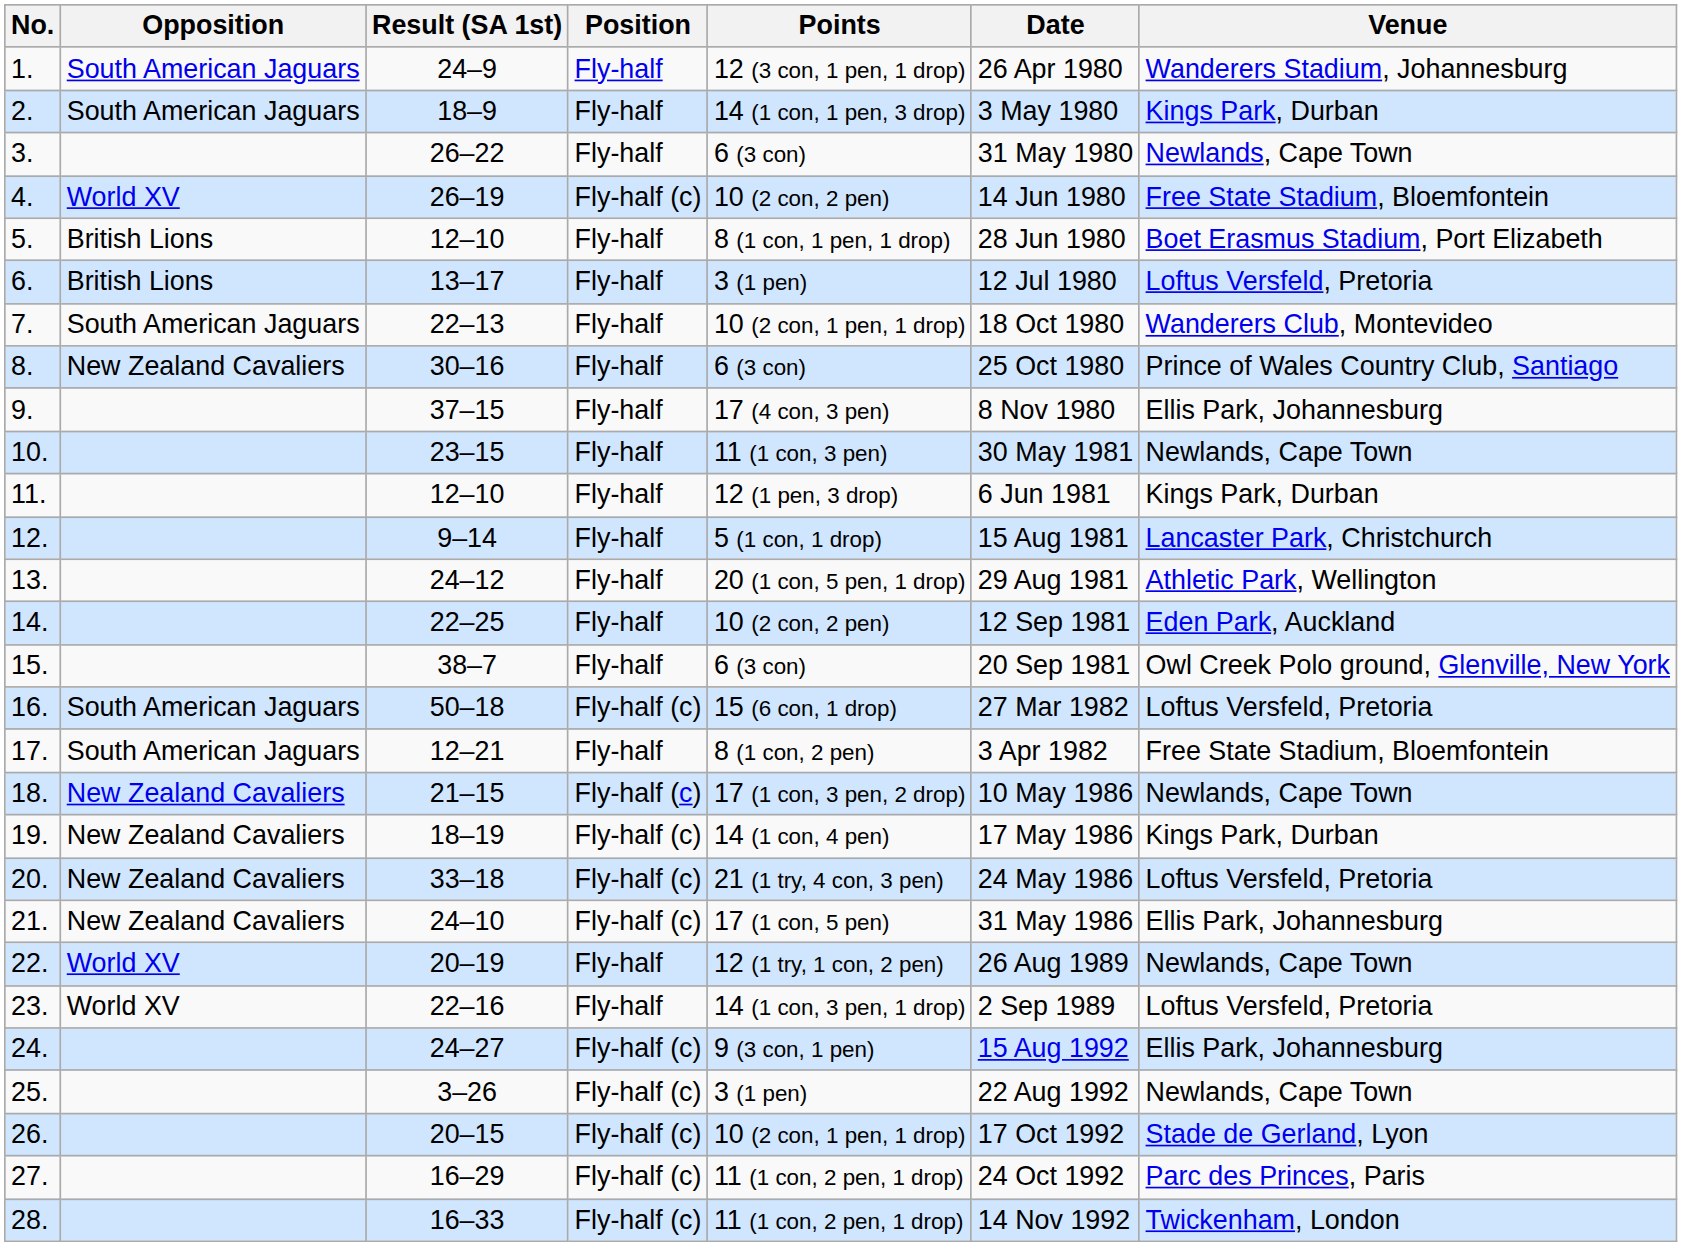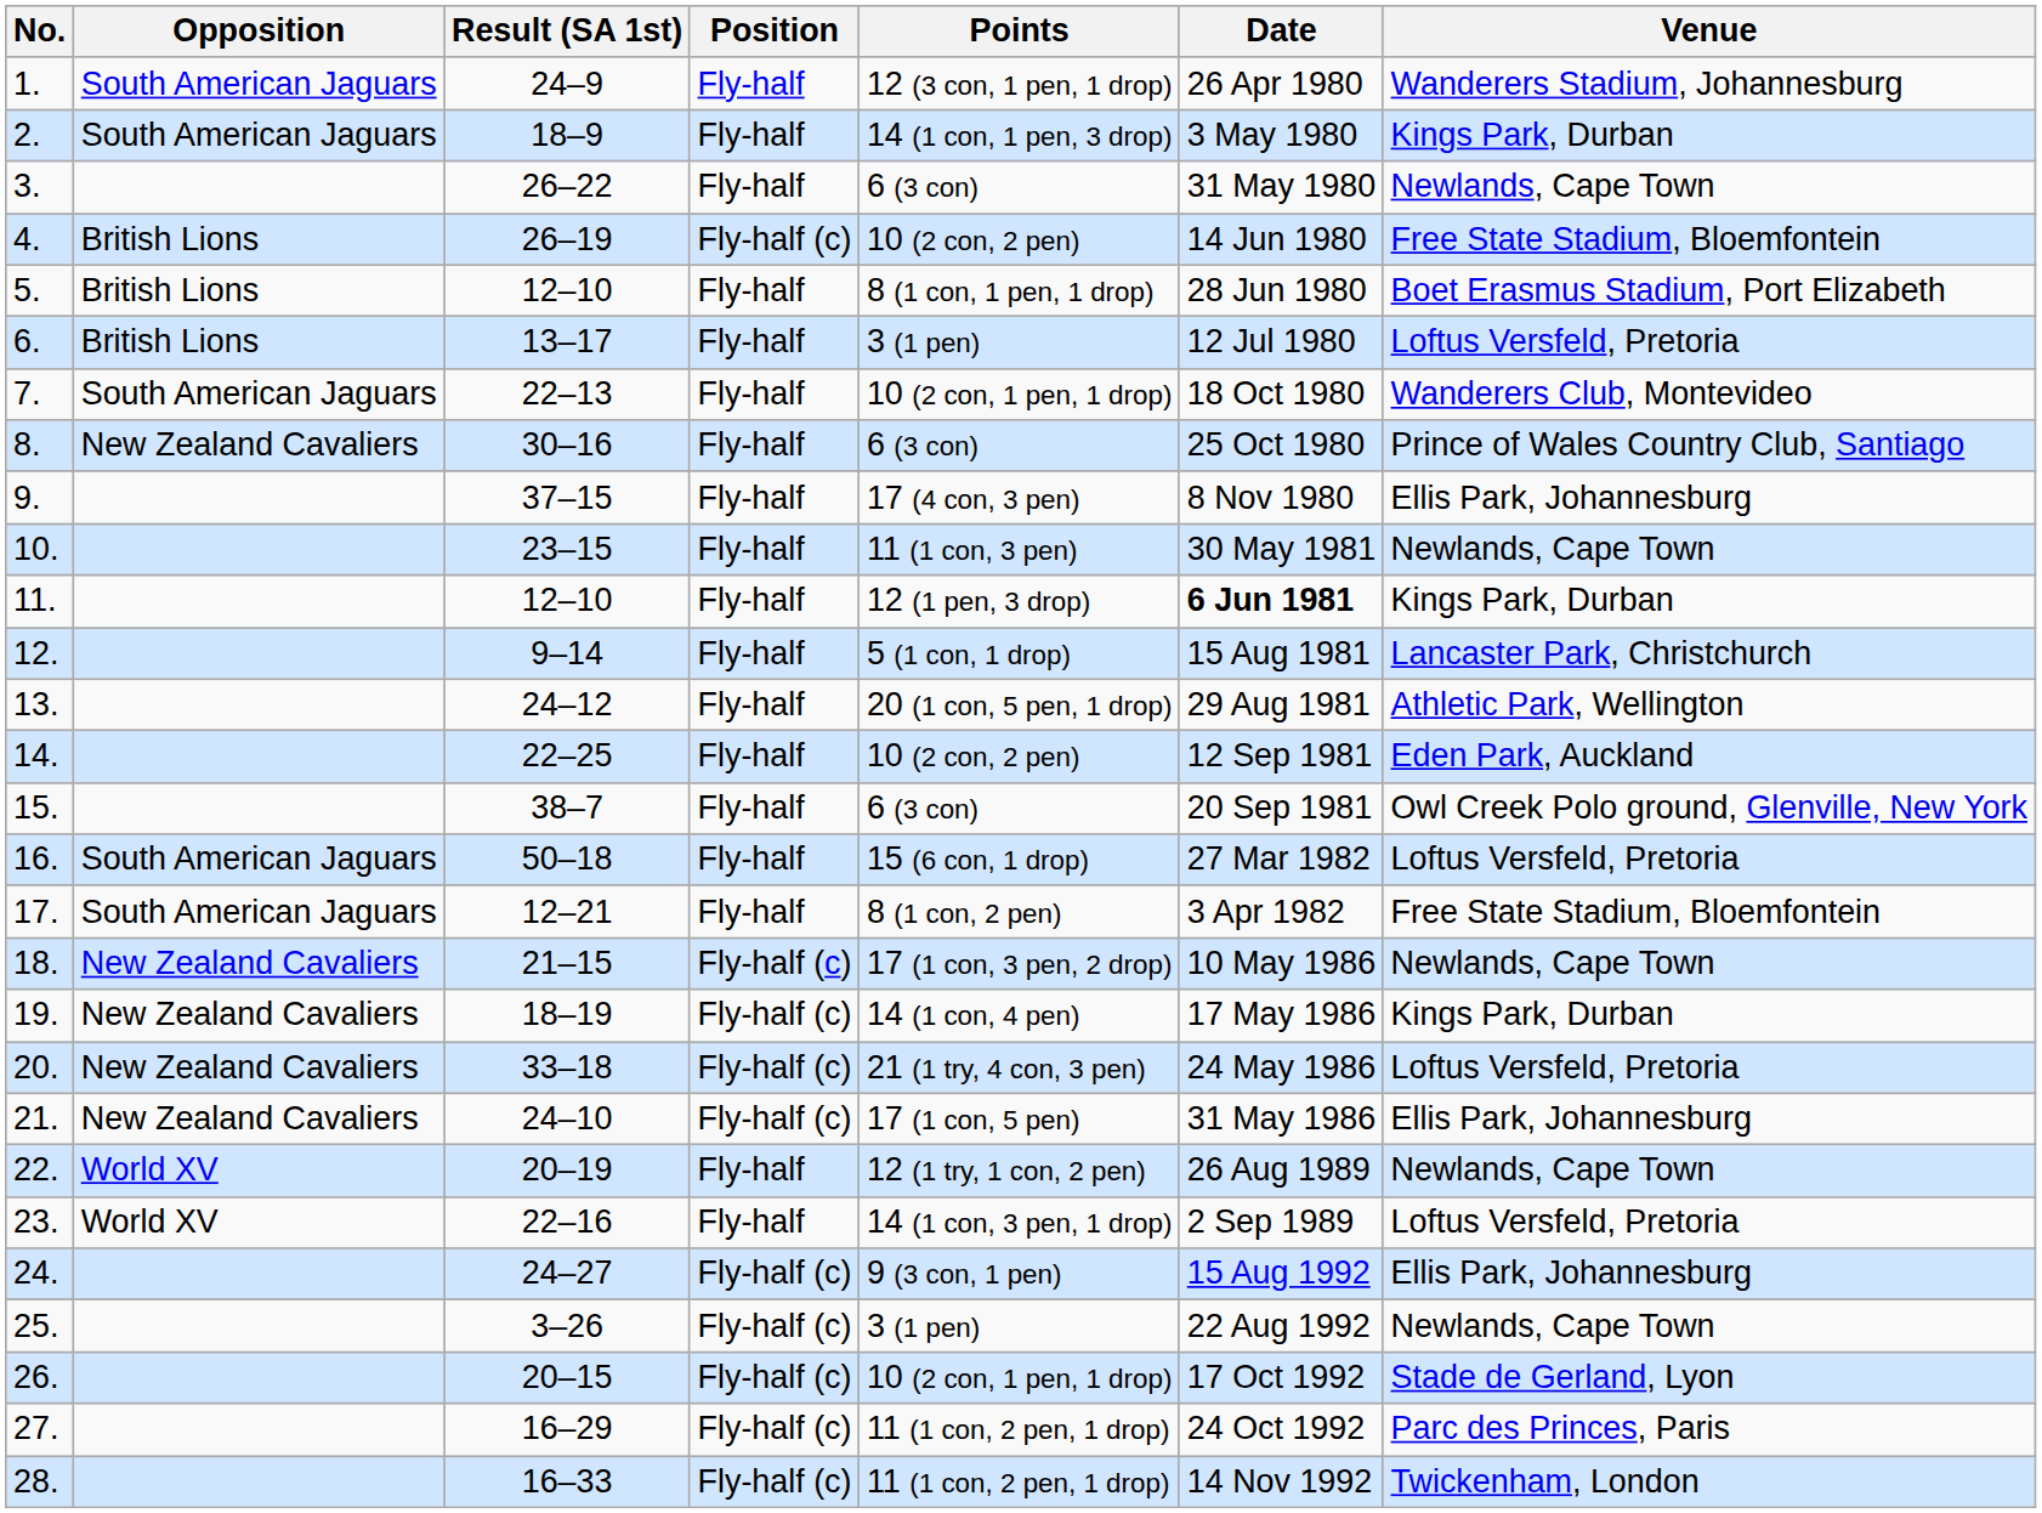4. | Opposition: World XV -> British Lions
11. | Date: normal -> bold
16. | Position: Fly-half (c) -> Fly-half
